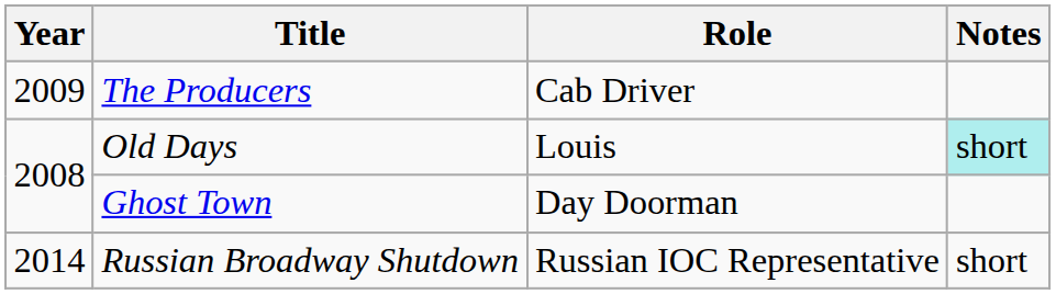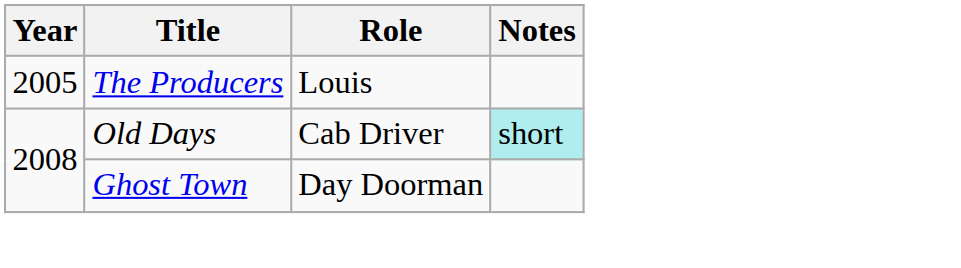The Producers | Year: 2009 -> 2005
The Producers | Role: Cab Driver -> Louis
Old Days | Role: Louis -> Cab Driver
- row: 2014 | Russian Broadway Shutdown | Russian IOC Representative | short
